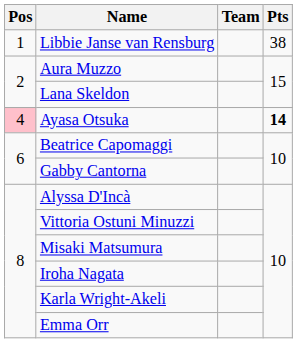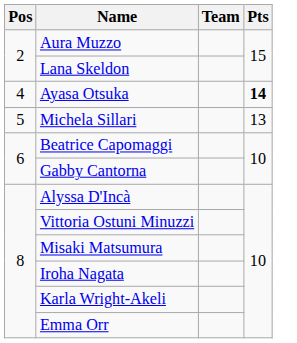- row: 1 | Libbie Janse van Rensburg | 38
Ayasa Otsuka | Pos: pink background -> no background
+ row: 5 | Michela Sillari | 13
